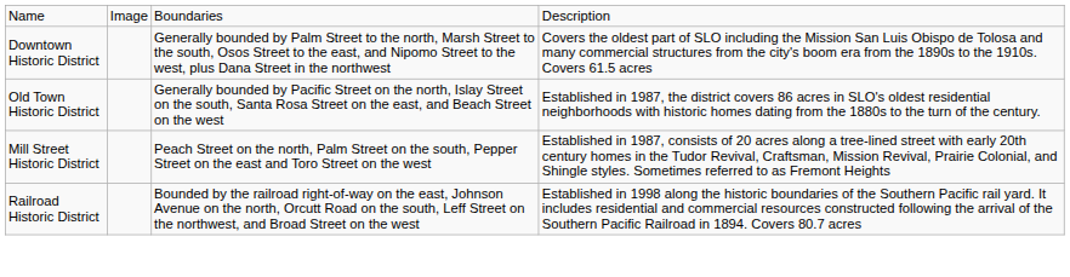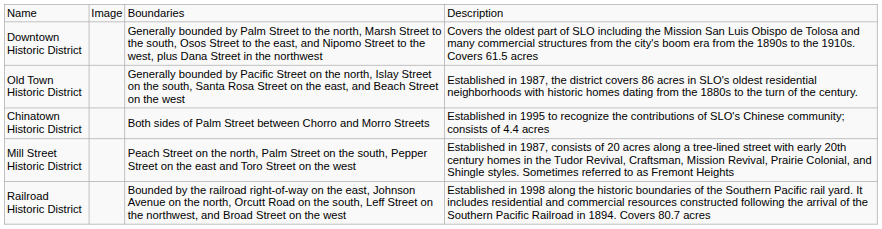+ row: Chinatown Historic District | Both sides of Palm Street between Chorro and Morro Streets | Established in 1995 to recognize the contributions of SLO's Chinese community; consists of 4.4 acres
